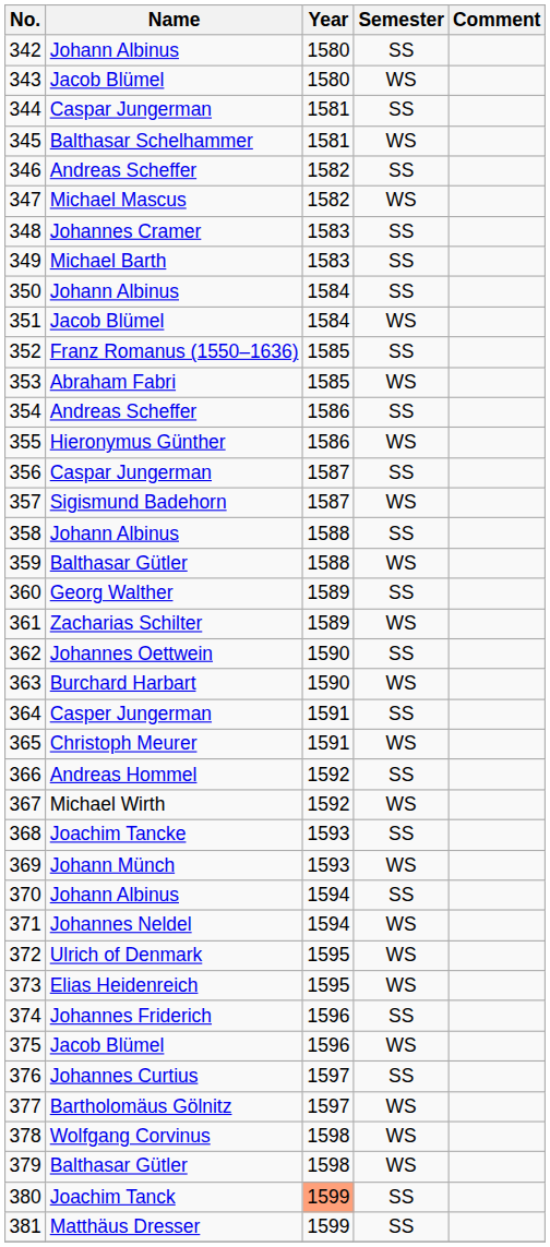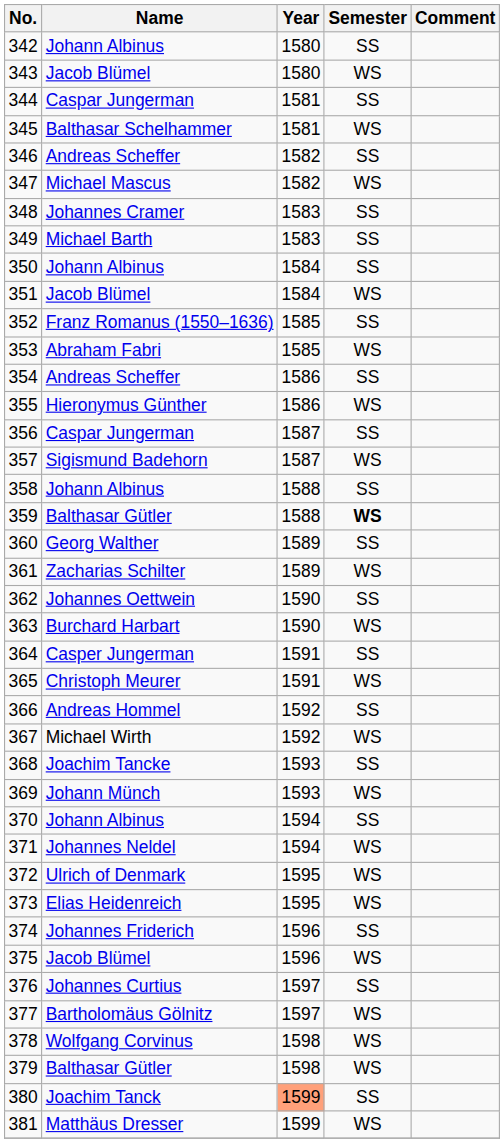359 | Semester: normal -> bold
381 | Semester: SS -> WS
